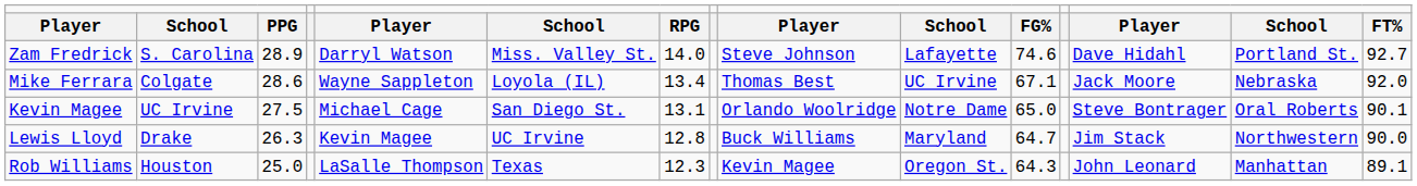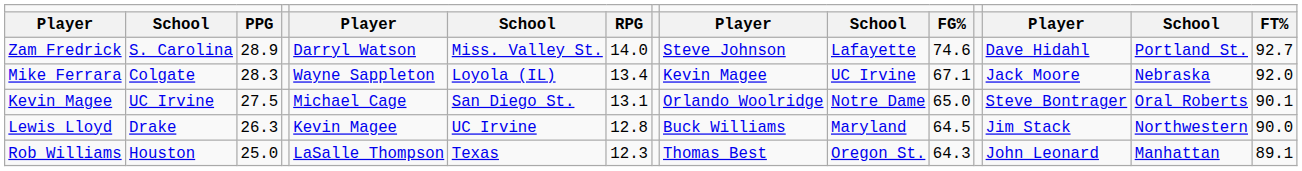Mike Ferrara | column 3: 28.6 -> 28.3
Mike Ferrara | column 9: Thomas Best -> Kevin Magee
Lewis Lloyd | column 11: 64.7 -> 64.5
Rob Williams | column 9: Kevin Magee -> Thomas Best
